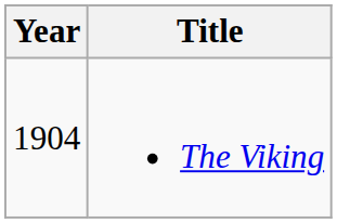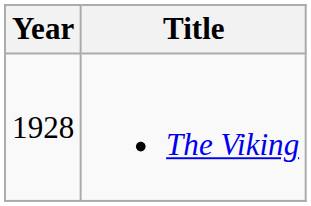The Viking | Year: 1904 -> 1928
